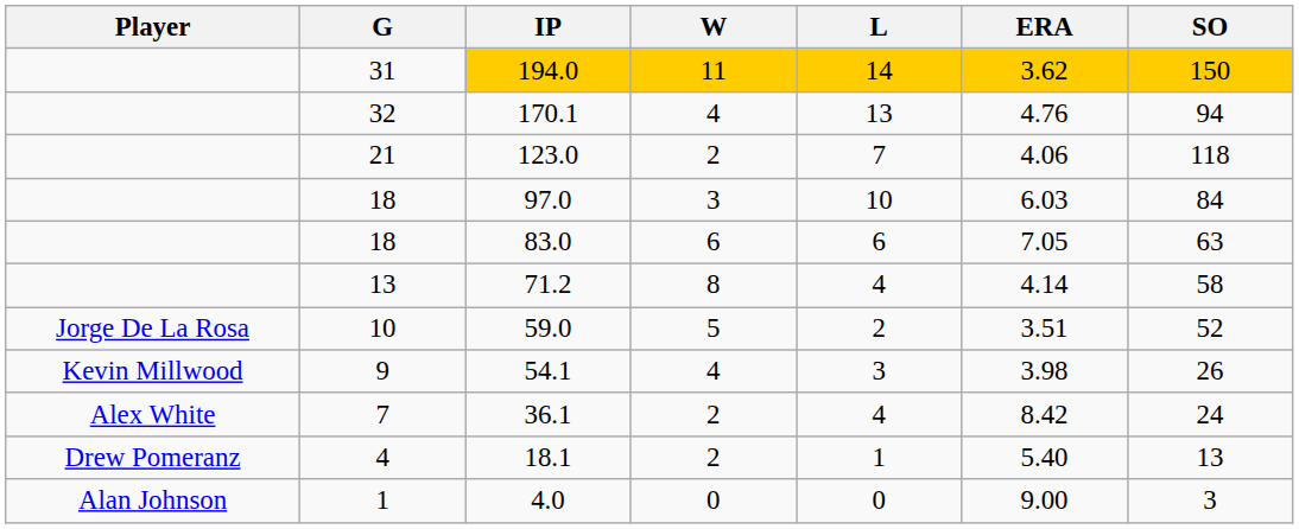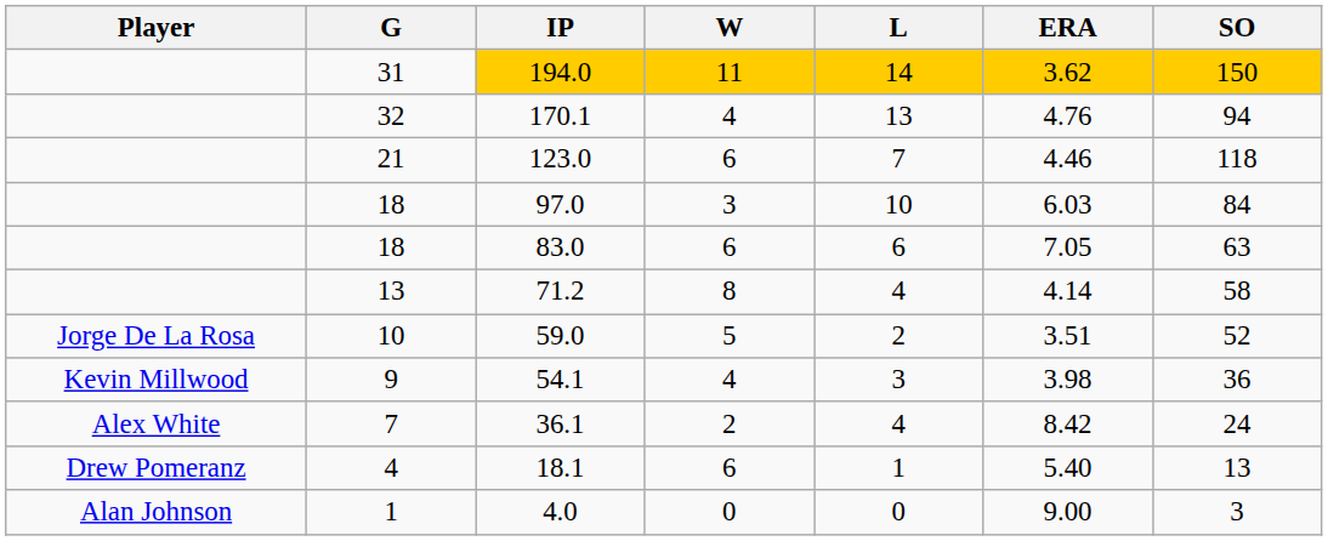123.0 | W: 2 -> 6
123.0 | ERA: 4.06 -> 4.46
54.1 | SO: 26 -> 36
18.1 | W: 2 -> 6
